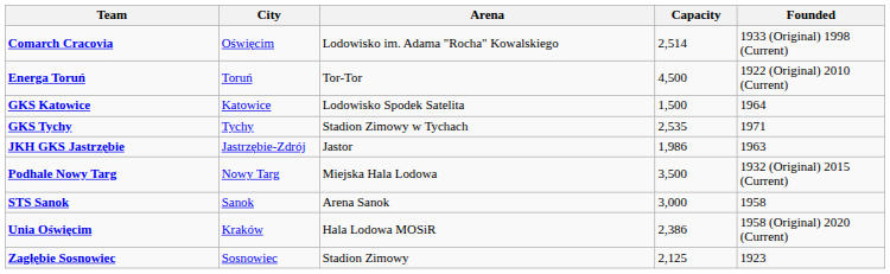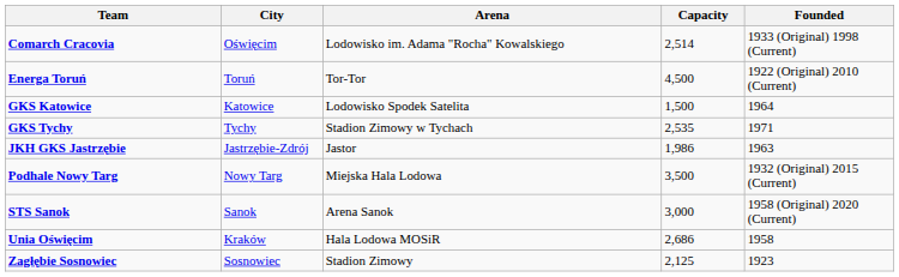STS Sanok | Founded: 1958 -> 1958 (Original) 2020 (Current)
Unia Oświęcim | Capacity: 2,386 -> 2,686
Unia Oświęcim | Founded: 1958 (Original) 2020 (Current) -> 1958
